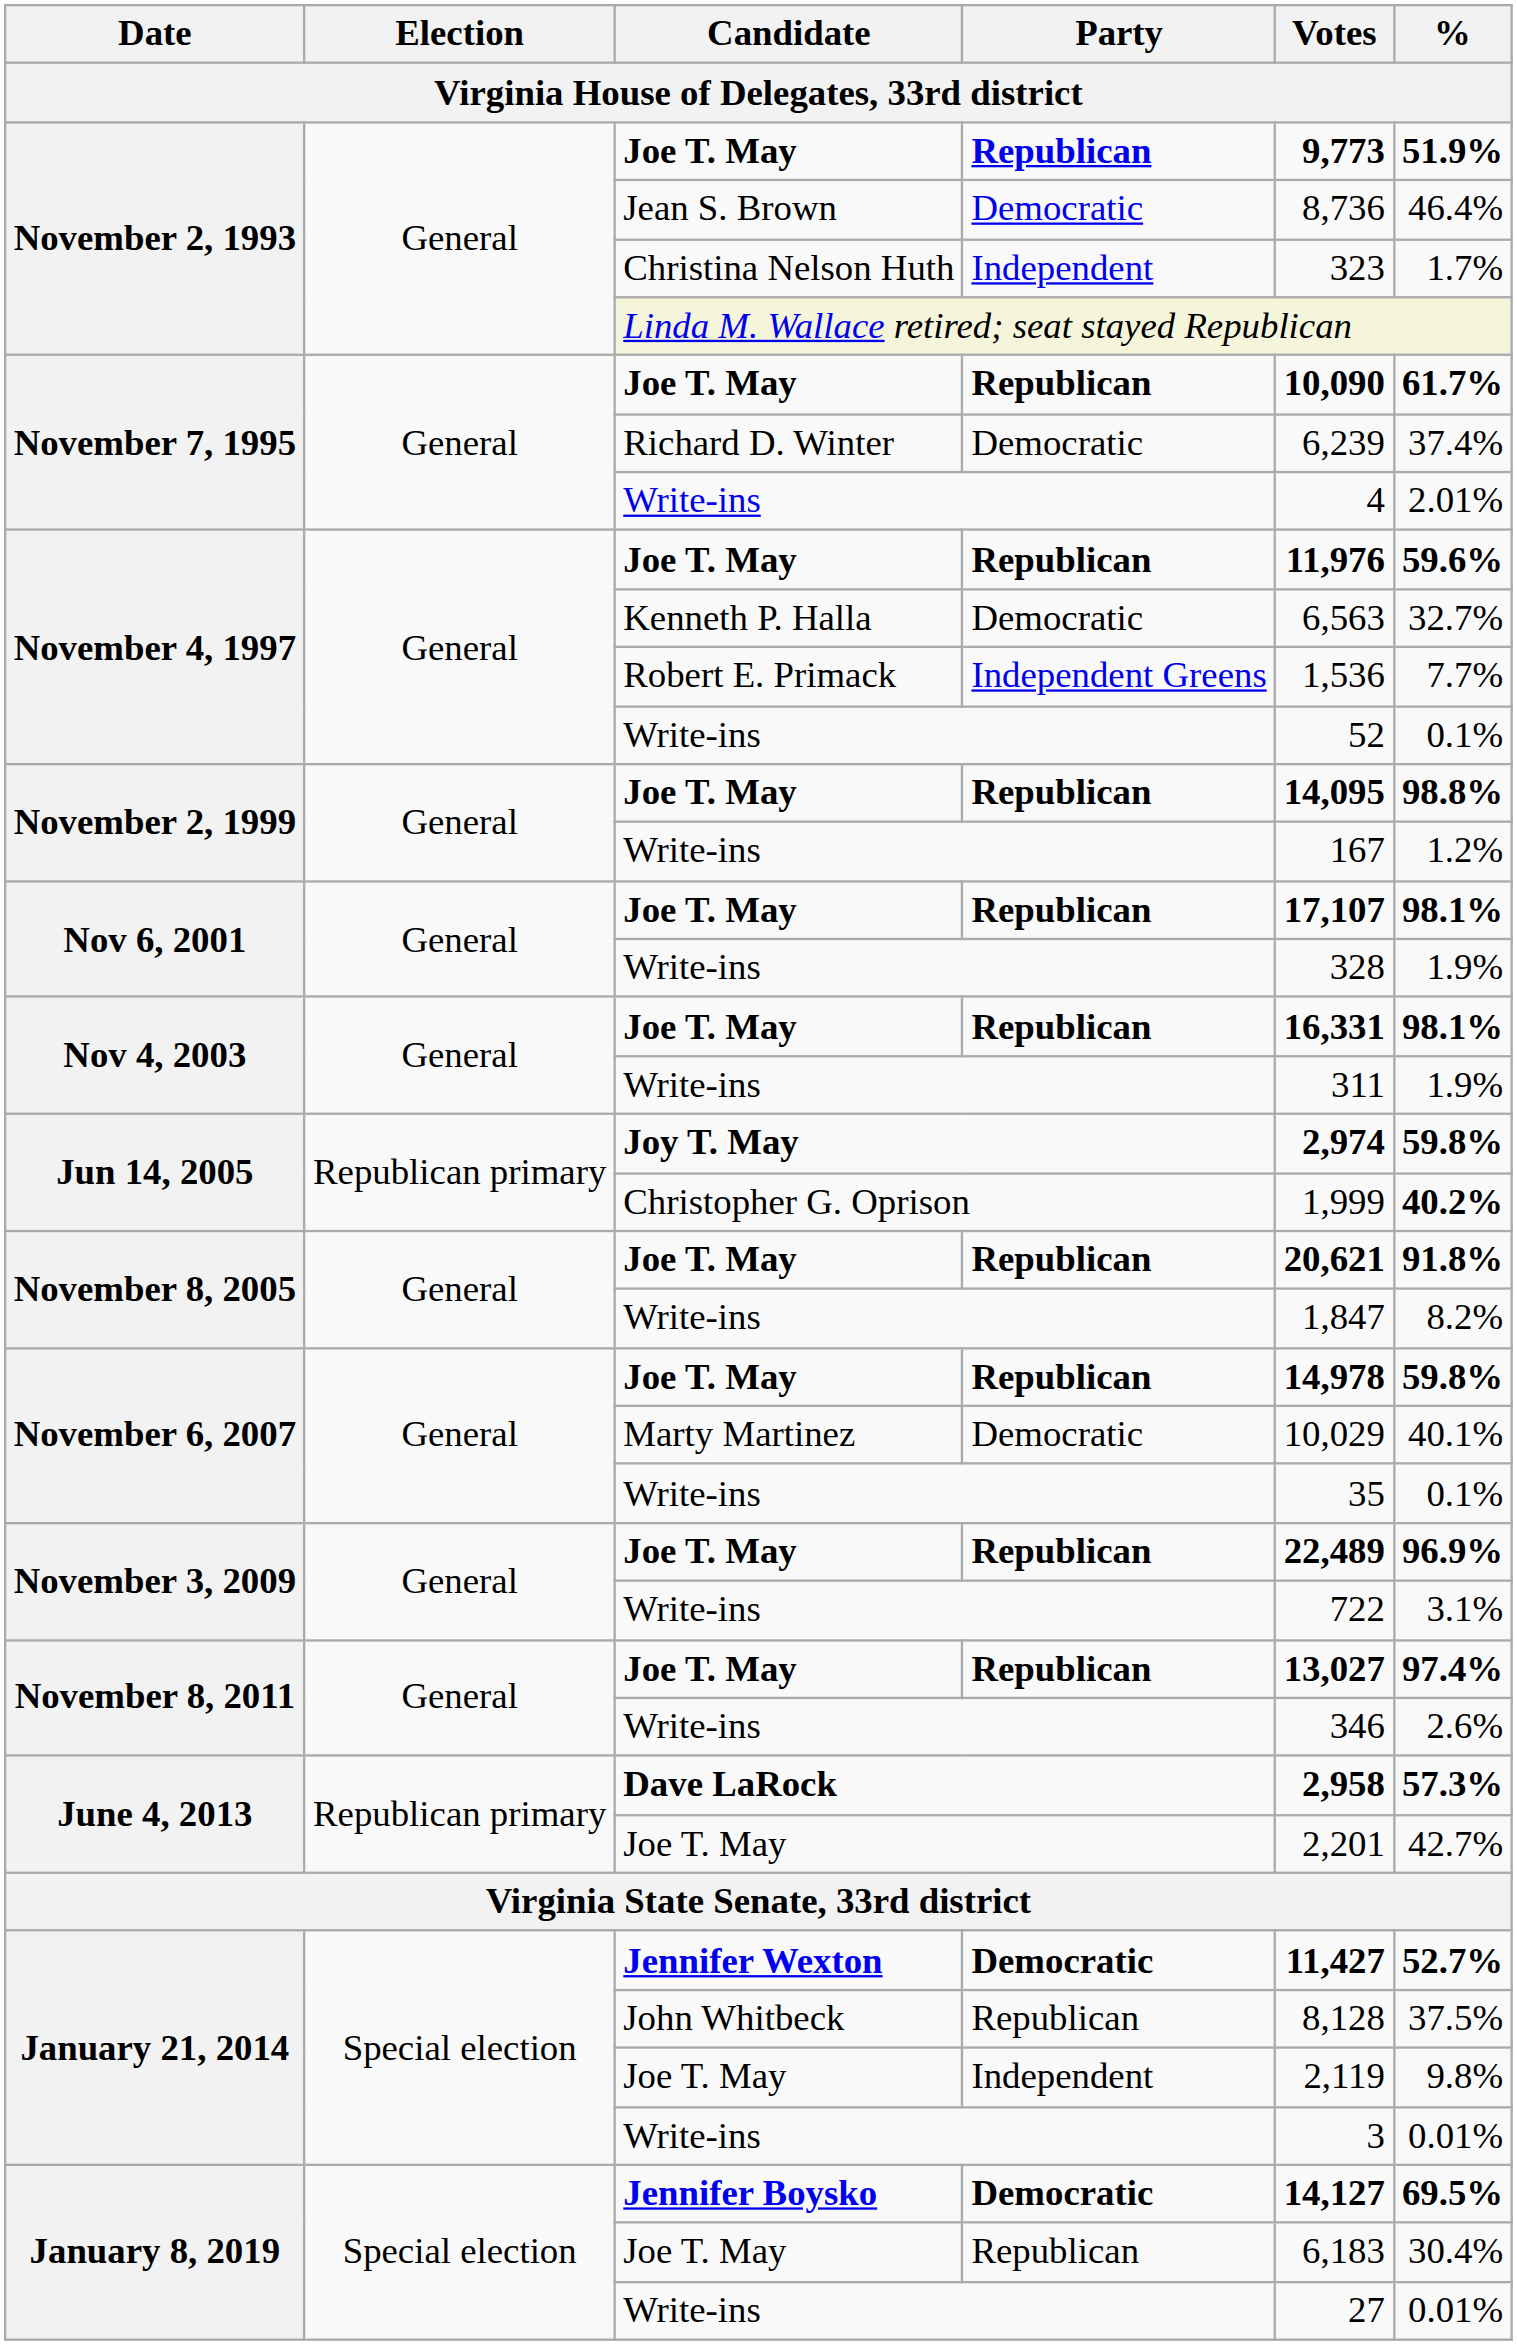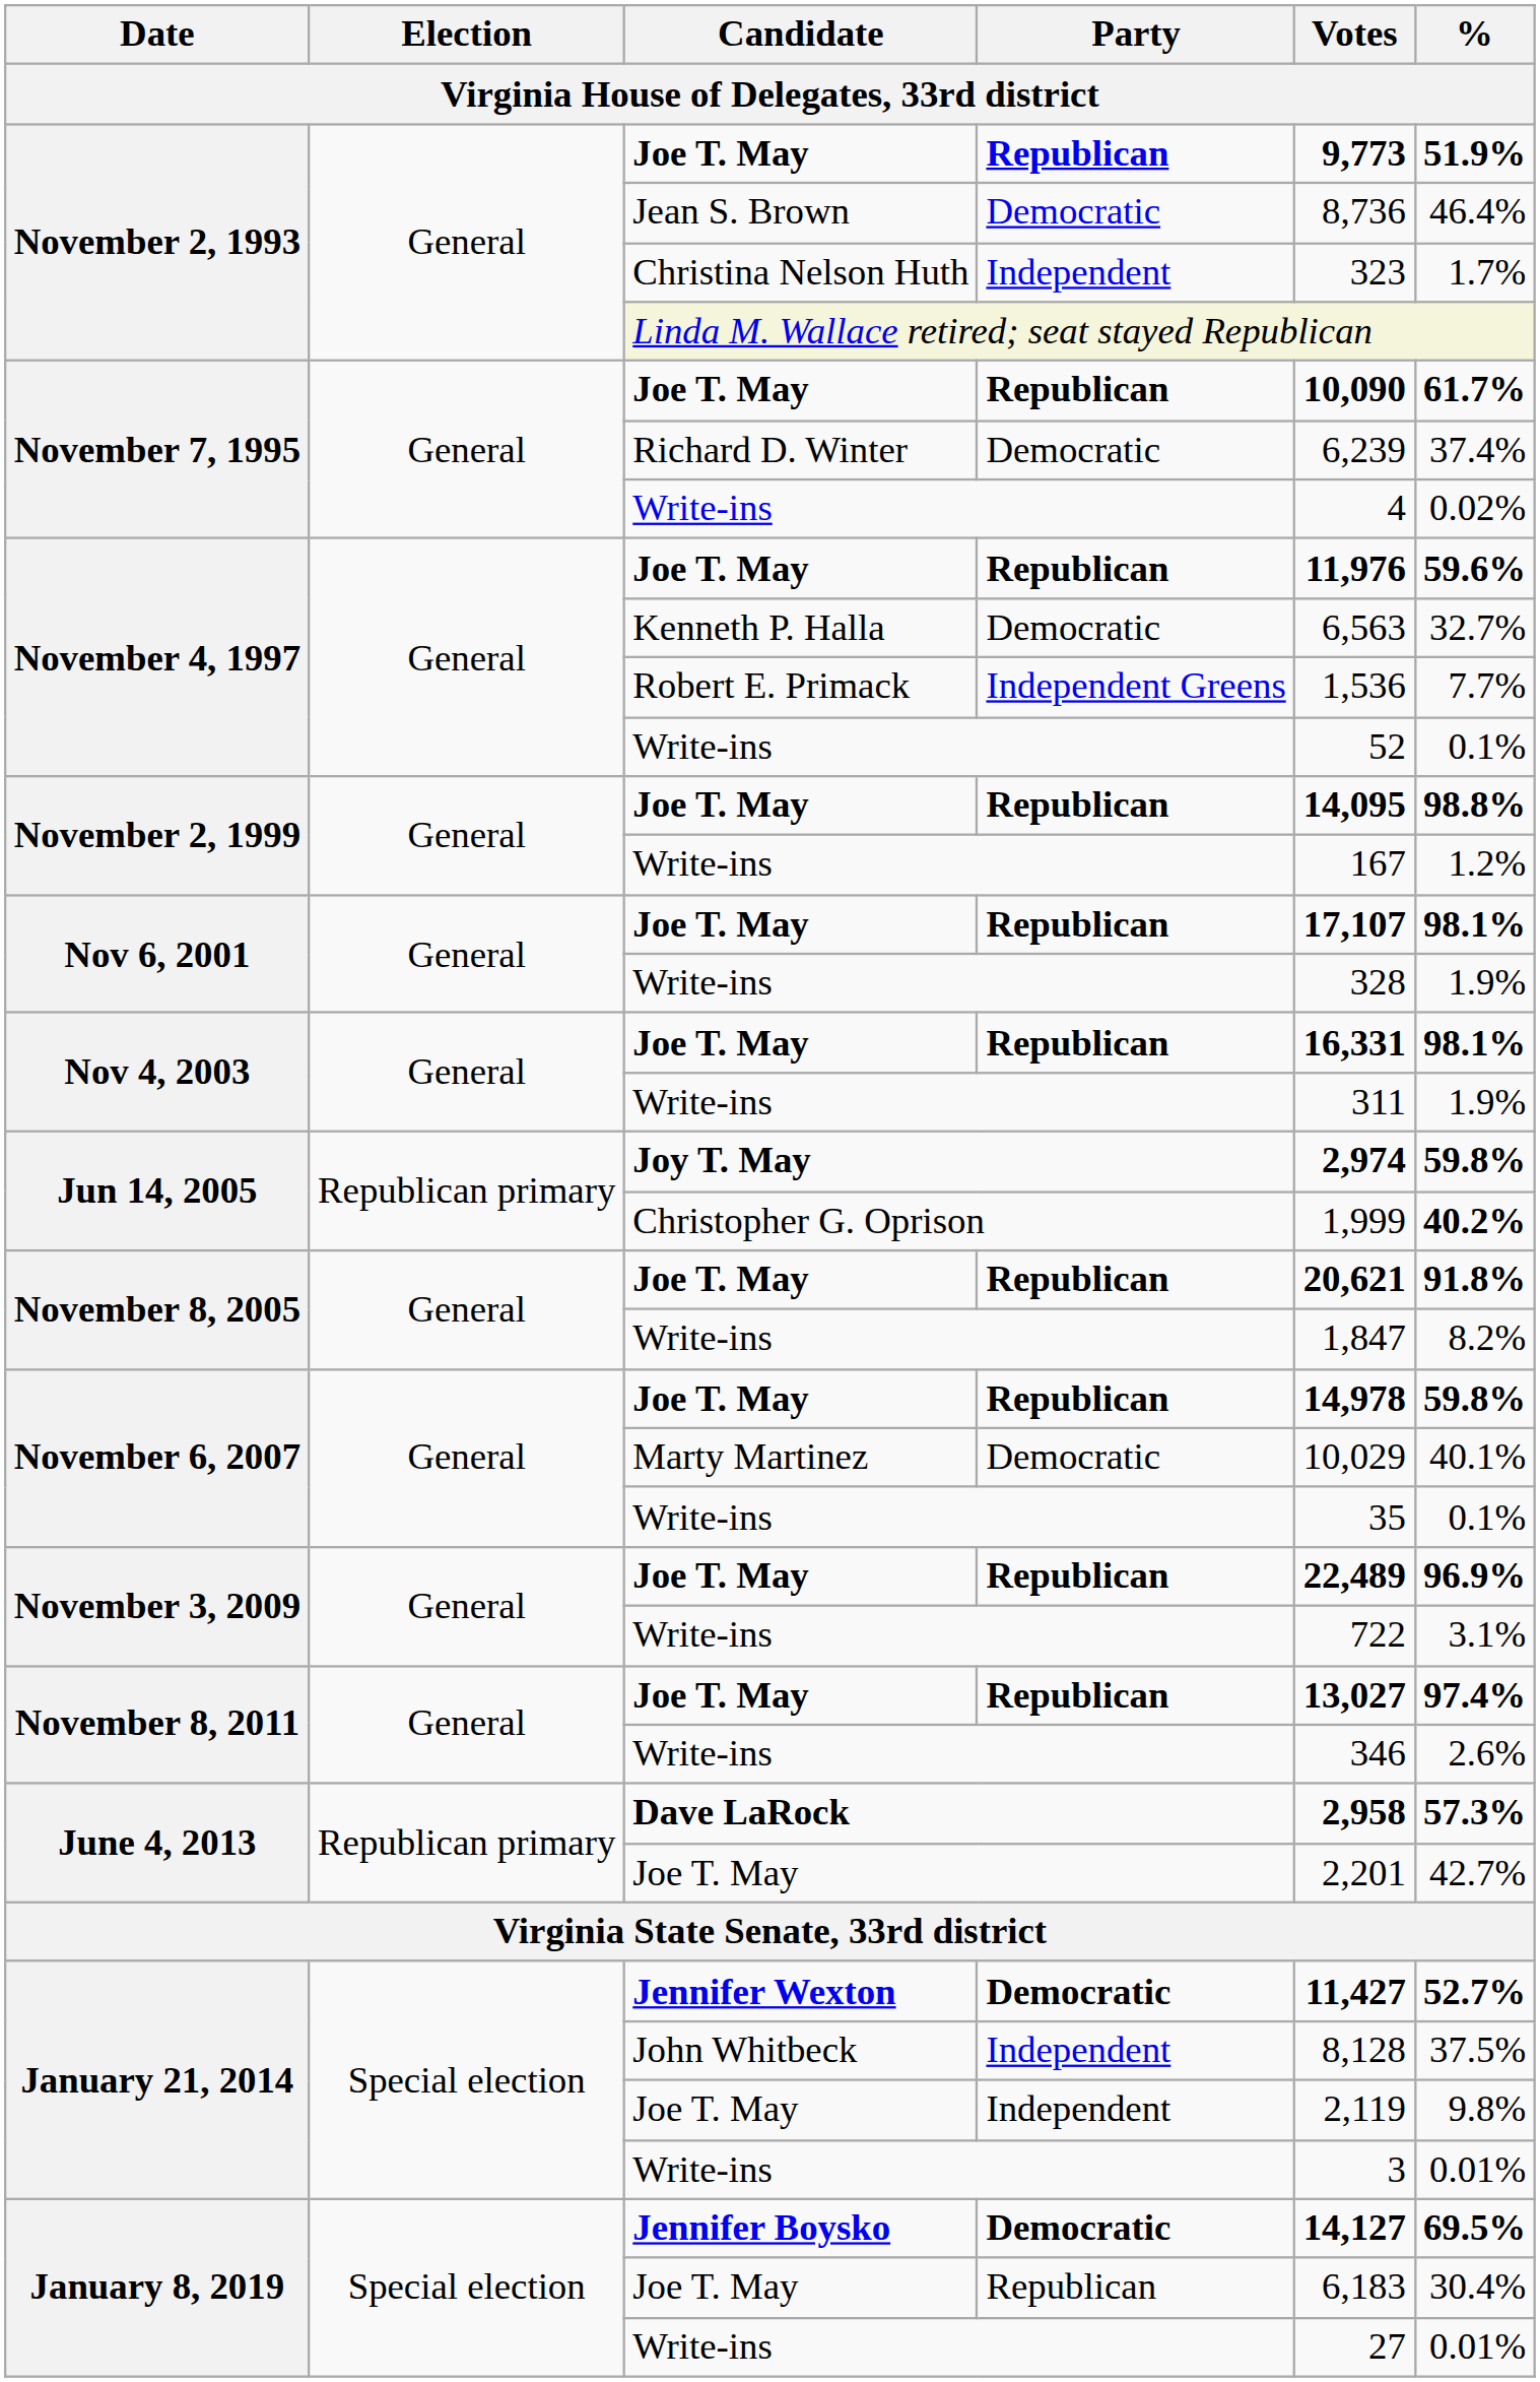November 7, 1995 / Write-ins | %: 2.01% -> 0.02%
John Whitbeck | Party: Republican -> Independent
